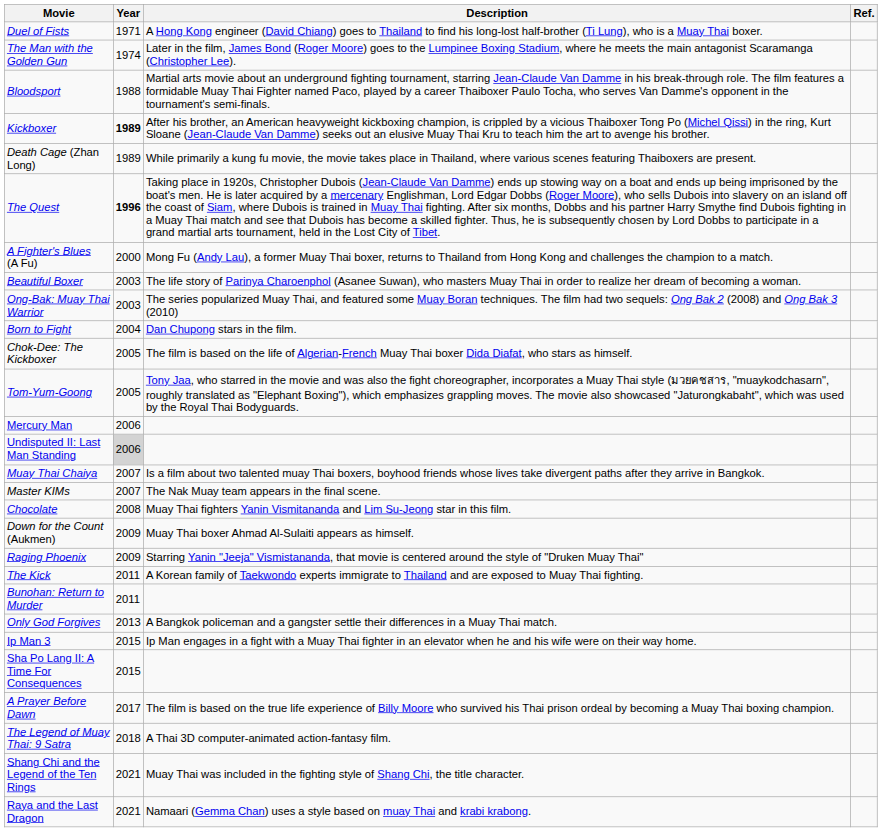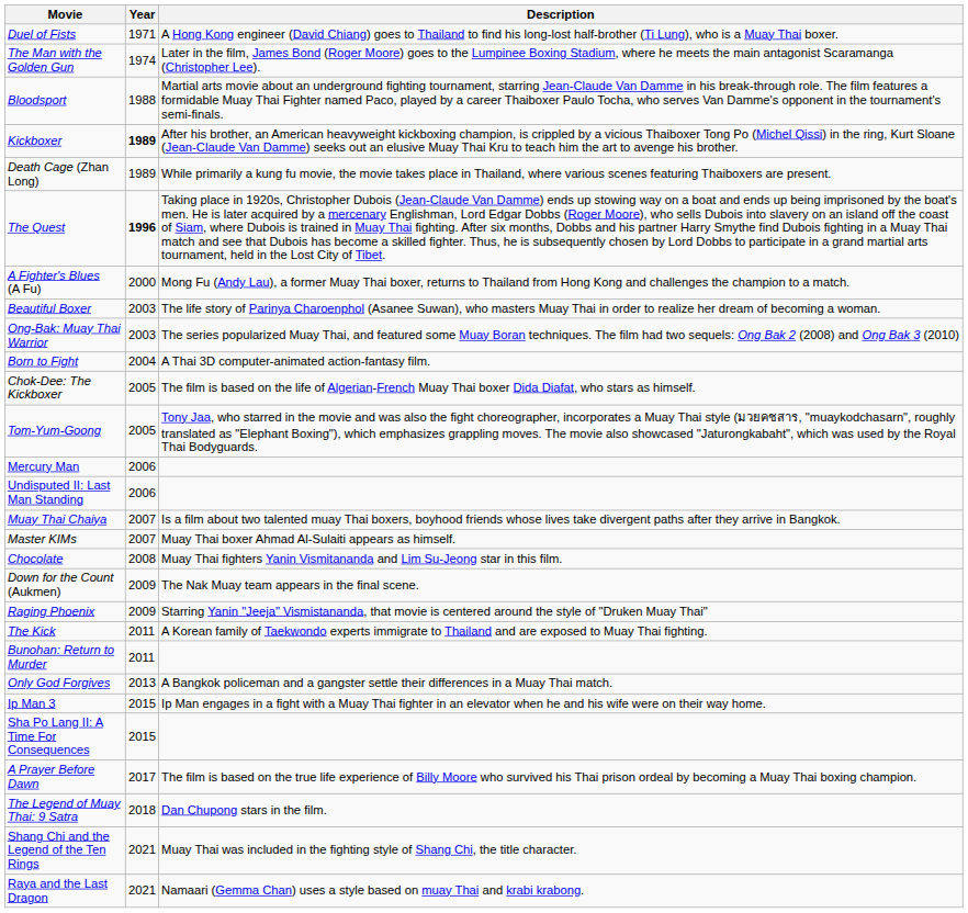- column: Ref.
Born to Fight | Description: Dan Chupong stars in the film. -> A Thai 3D computer-animated action-fantasy film.
Undisputed II: Last Man Standing | Year: lightgrey background -> no background
Master KIMs | Description: The Nak Muay team appears in the final scene. -> Muay Thai boxer Ahmad Al-Sulaiti appears as himself.
Down for the Count (Aukmen) | Description: Muay Thai boxer Ahmad Al-Sulaiti appears as himself. -> The Nak Muay team appears in the final scene.
The Legend of Muay Thai: 9 Satra | Description: A Thai 3D computer-animated action-fantasy film. -> Dan Chupong stars in the film.
